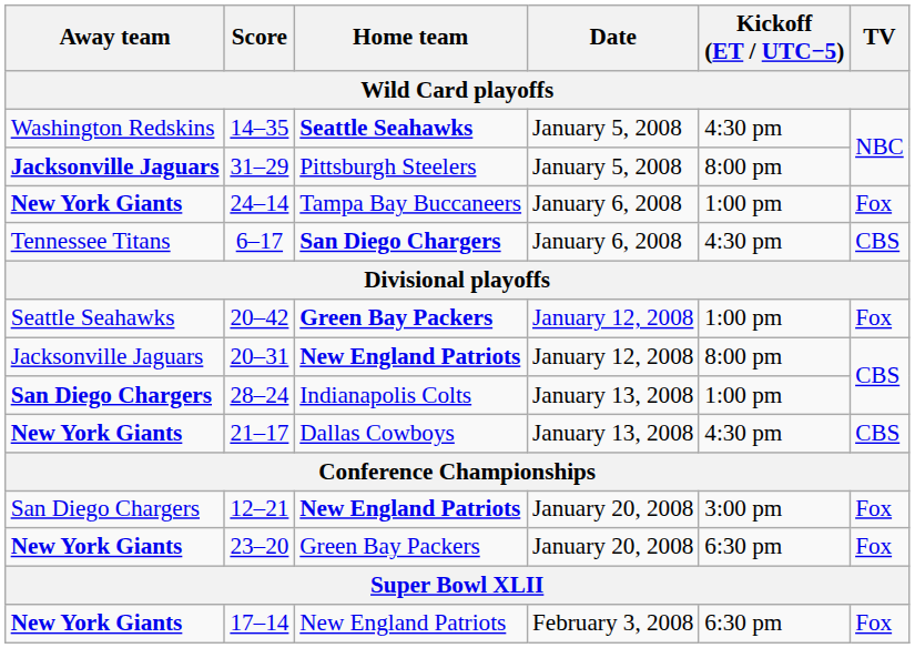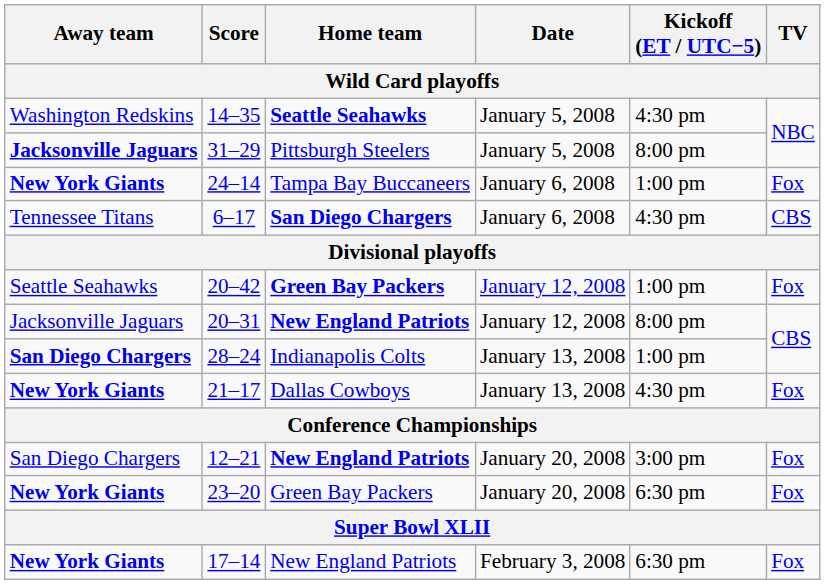21–17 | TV: CBS -> Fox
